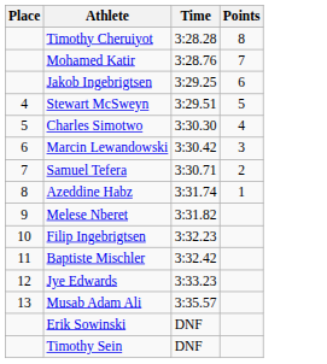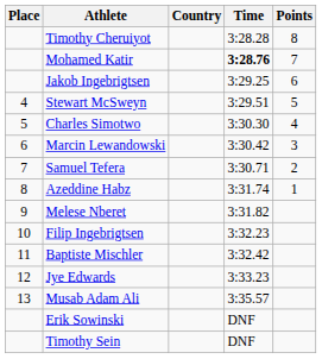+ column: Country
Mohamed Katir | Time: normal -> bold
